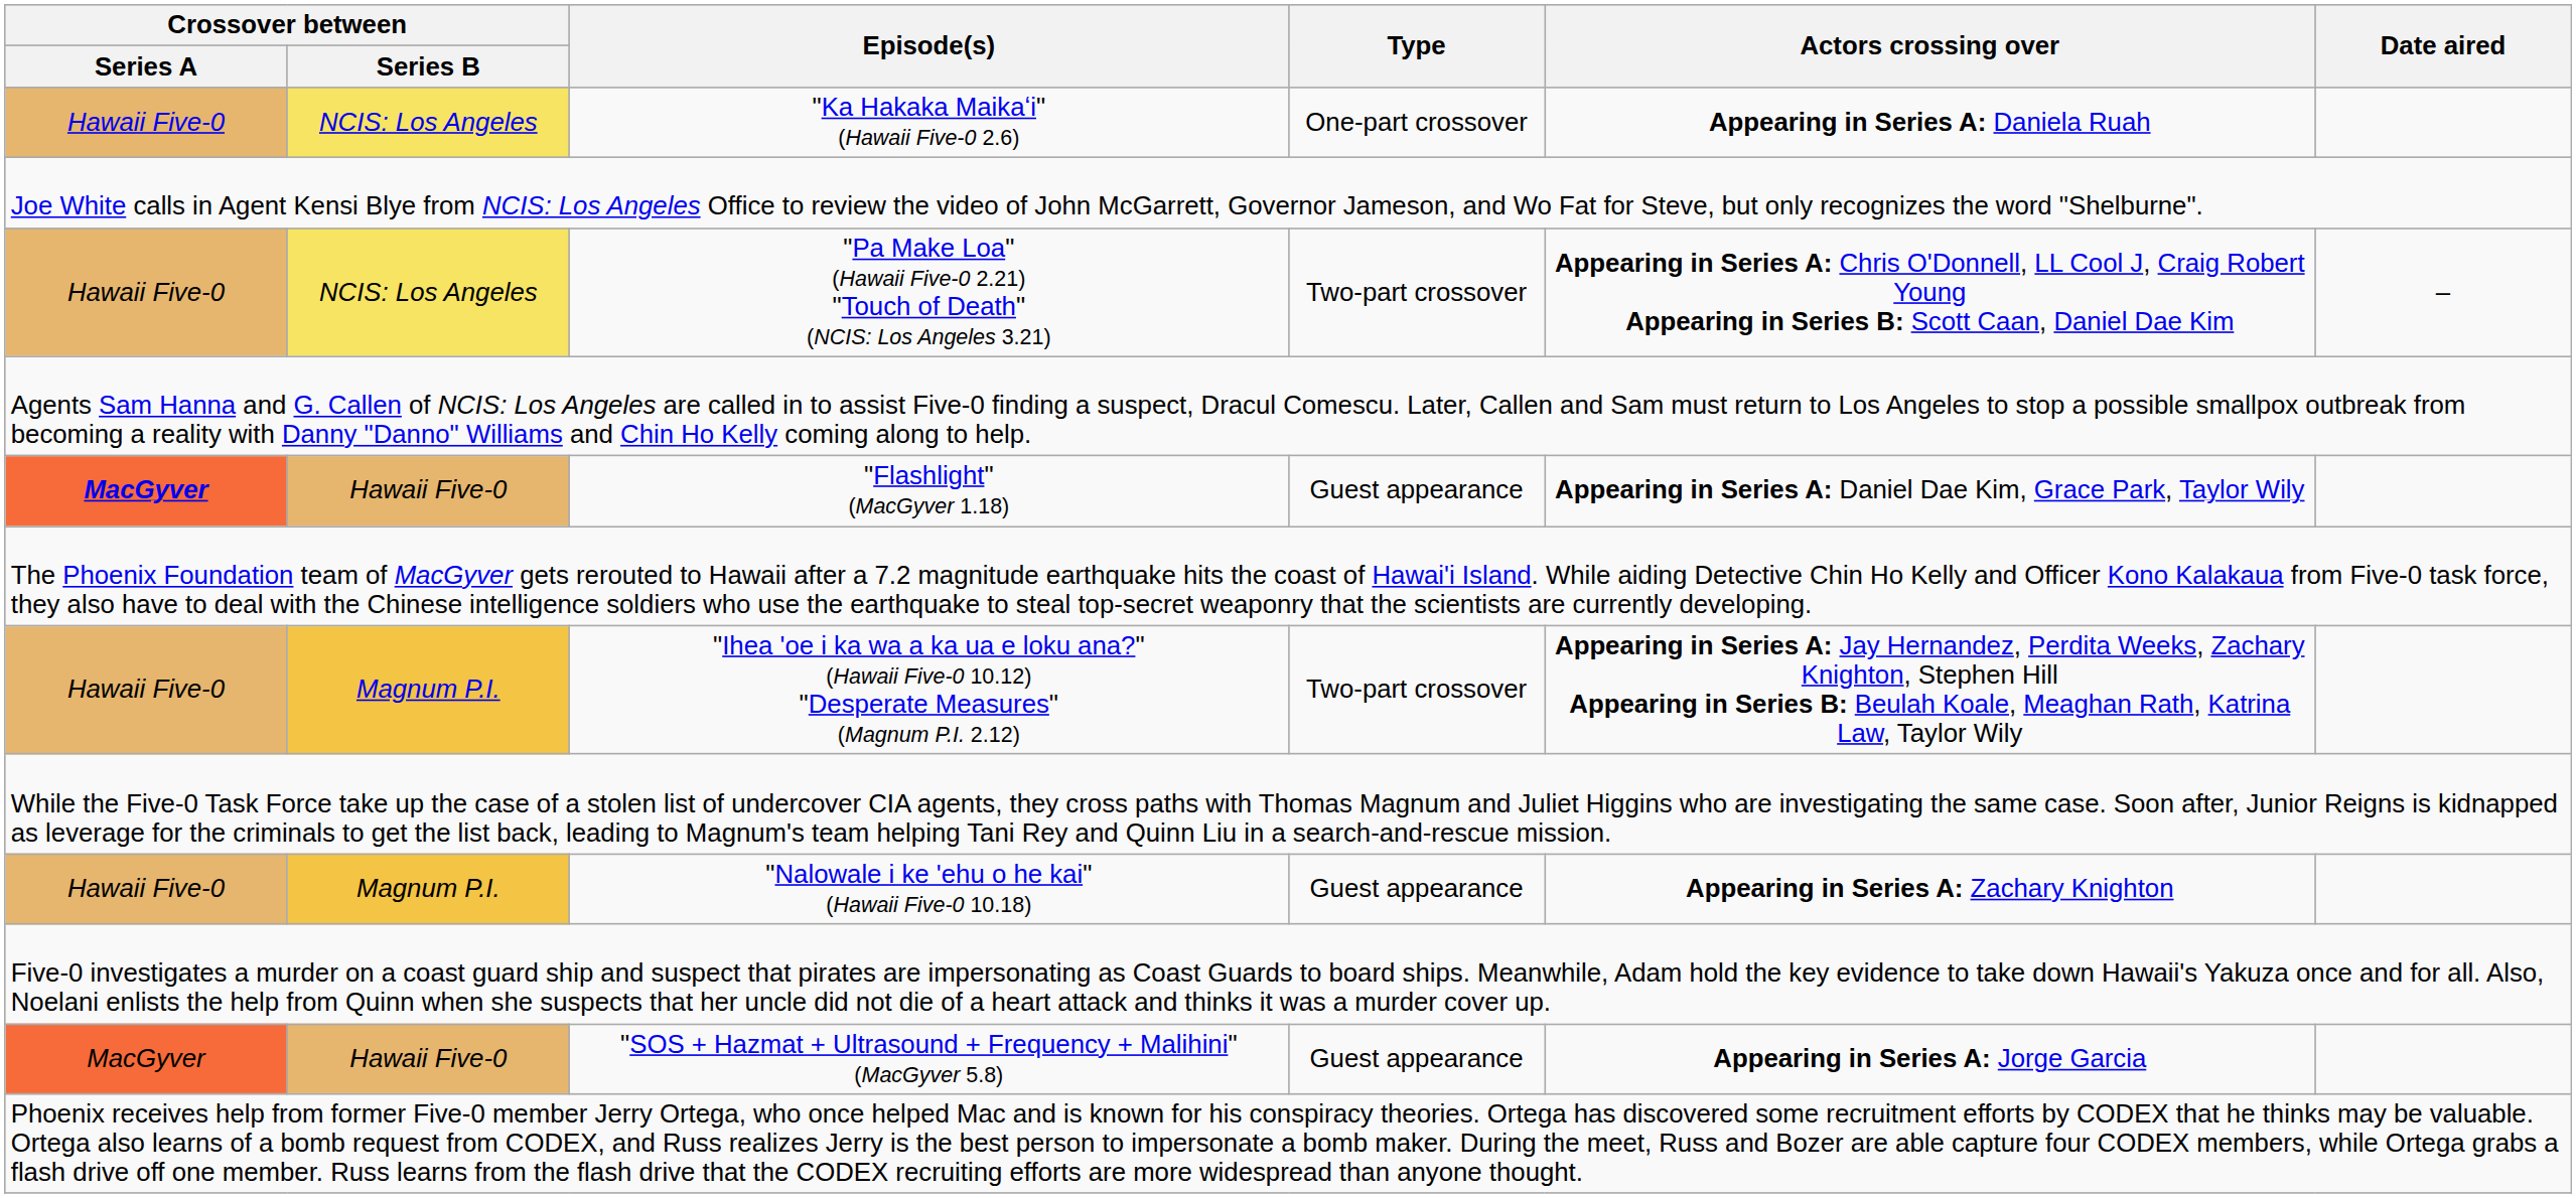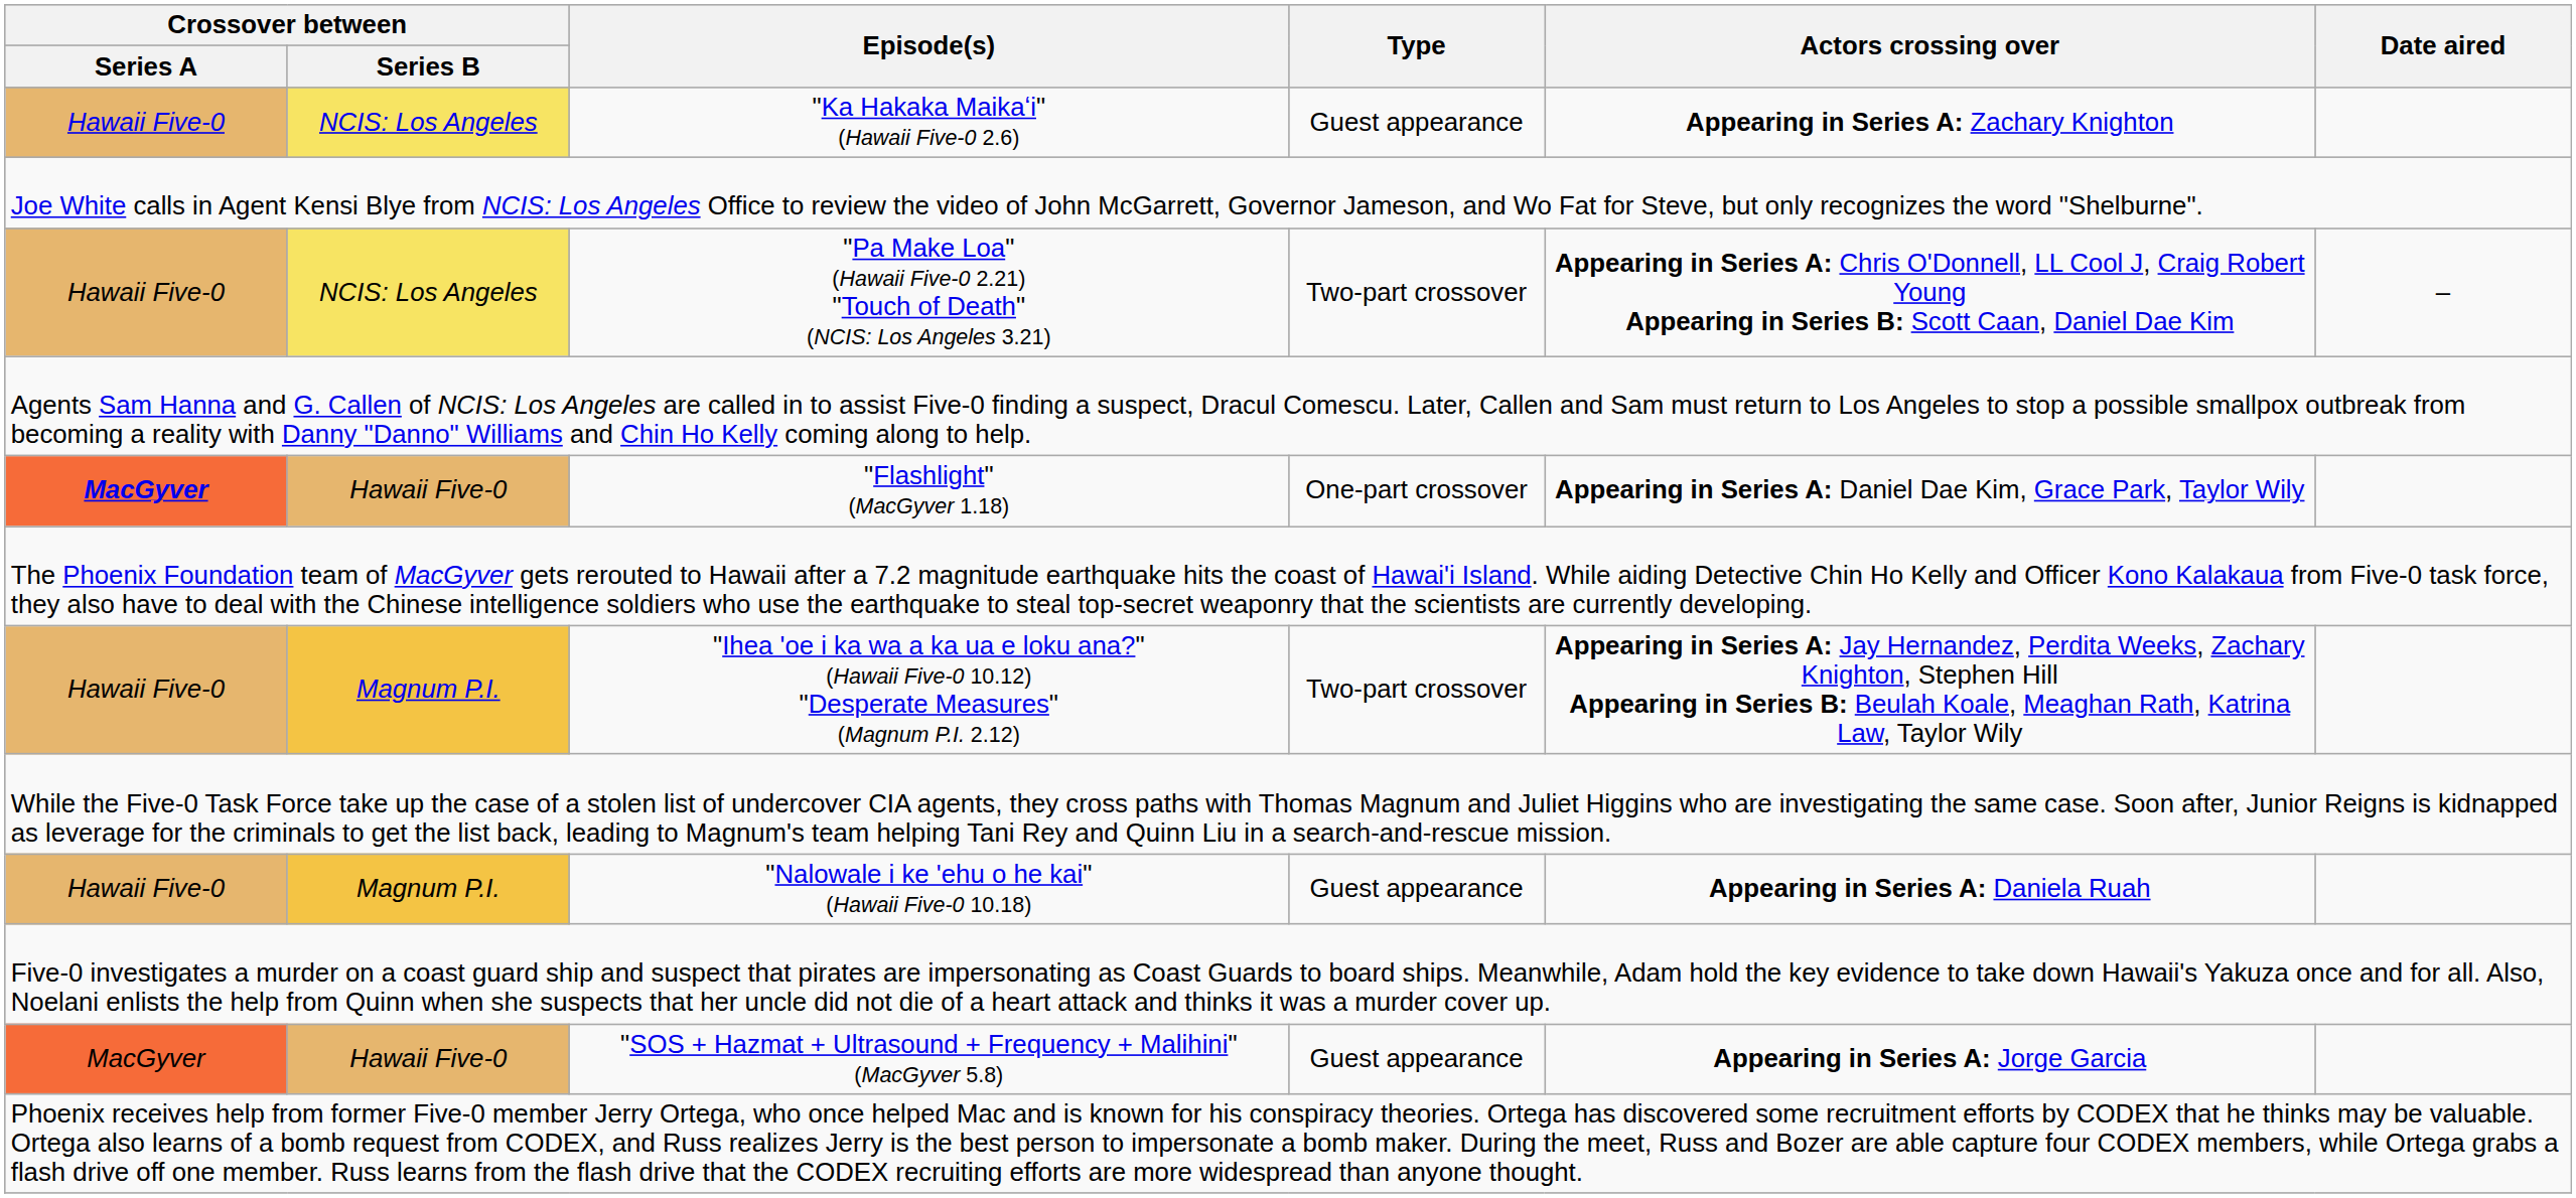"Ka Hakaka Maikaʻi" (Hawaii Five-0 2.6) | Type: One-part crossover -> Guest appearance
"Ka Hakaka Maikaʻi" (Hawaii Five-0 2.6) | Actors crossing over: Appearing in Series A: Daniela Ruah -> Appearing in Series A: Zachary Knighton
"Flashlight" (MacGyver 1.18) | Type: Guest appearance -> One-part crossover
"Nalowale i ke 'ehu o he kai" (Hawaii Five-0 10.18) | Actors crossing over: Appearing in Series A: Zachary Knighton -> Appearing in Series A: Daniela Ruah
